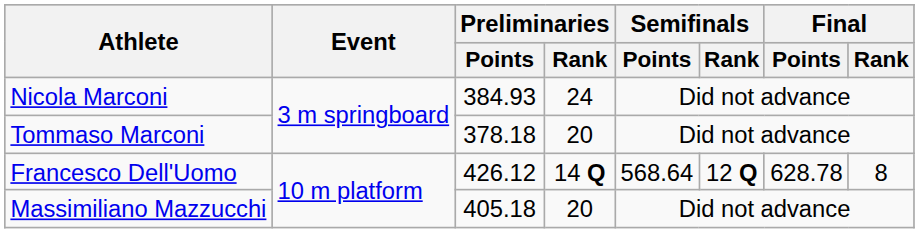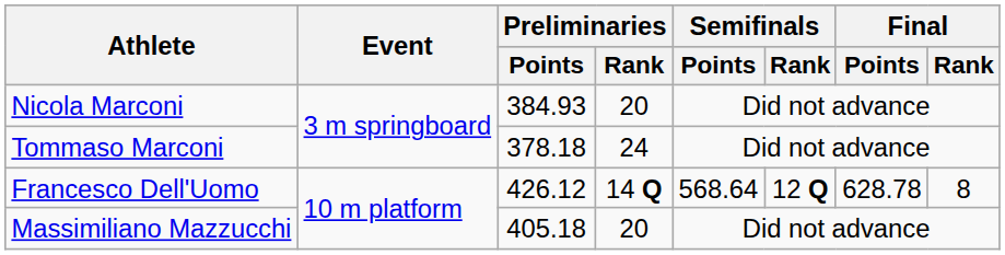Nicola Marconi | Preliminaries / Rank: 24 -> 20
Tommaso Marconi | Preliminaries / Rank: 20 -> 24
